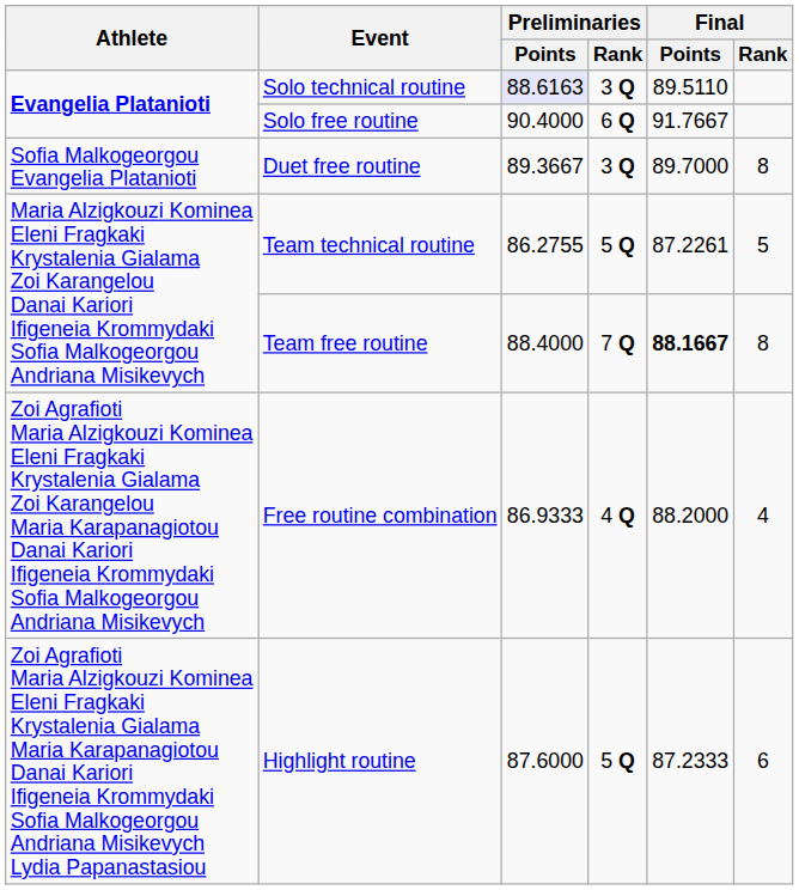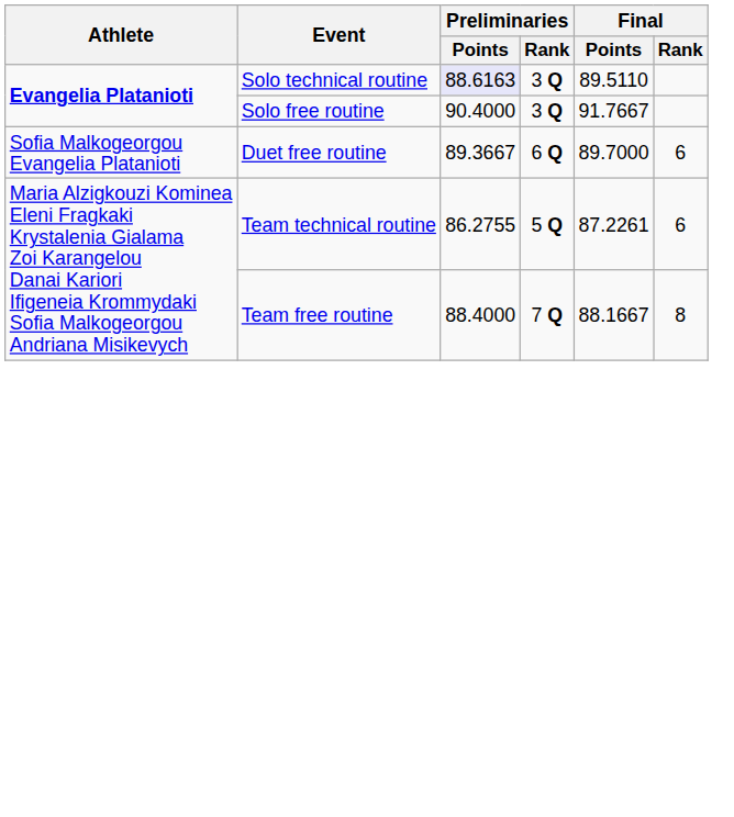Solo free routine | Preliminaries / Rank: 6 Q -> 3 Q
Duet free routine | Preliminaries / Rank: 3 Q -> 6 Q
Duet free routine | Final / Rank: 8 -> 6
Team technical routine | Final / Rank: 5 -> 6
Team free routine | Final / Points: bold -> normal
- row: Zoi Agrafioti Maria Alzigkouzi Kominea Eleni Fragkaki Krystalenia Gialama Zoi Karangelou Maria Karapanagiotou Danai Kariori Ifigeneia Krommydaki Sofia Malkogeorgou Andriana Misikevych | Free routine combination | 86.9333 | 4 Q | 88.2000 | 4
- row: Zoi Agrafioti Maria Alzigkouzi Kominea Eleni Fragkaki Krystalenia Gialama Maria Karapanagiotou Danai Kariori Ifigeneia Krommydaki Sofia Malkogeorgou Andriana Misikevych Lydia Papanastasiou | Highlight routine | 87.6000 | 5 Q | 87.2333 | 6
